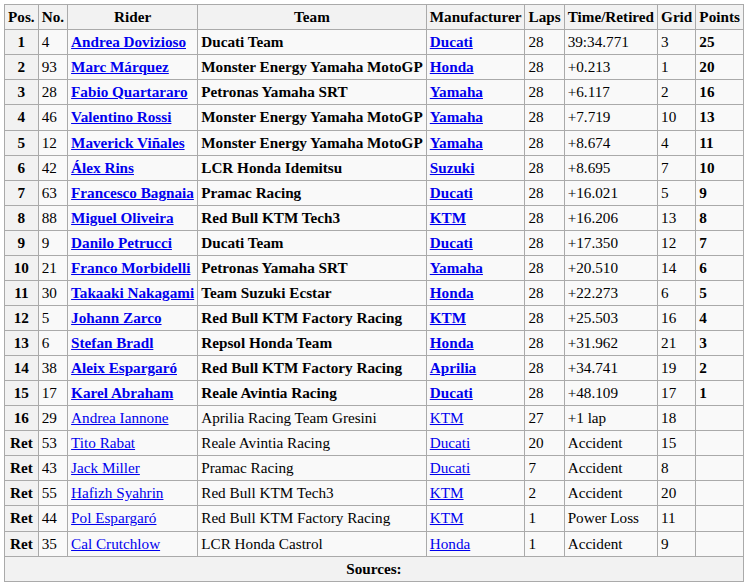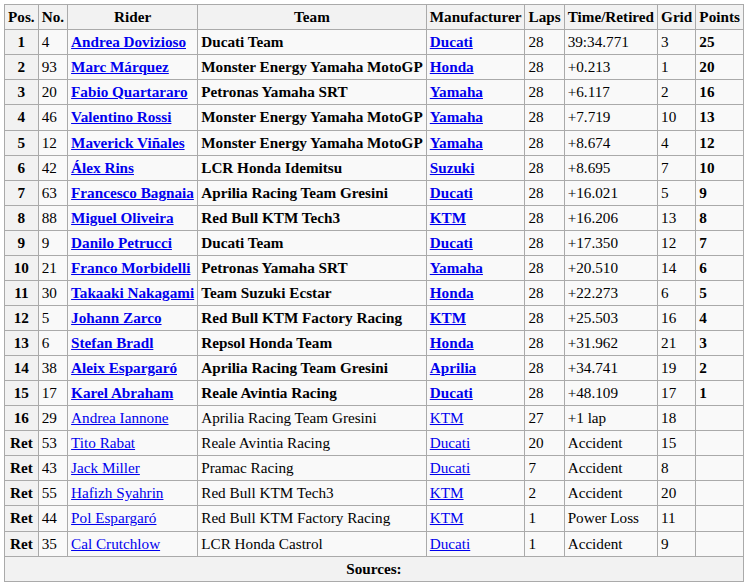Fabio Quartararo | No.: 28 -> 20
Maverick Viñales | Points: 11 -> 12
Francesco Bagnaia | Team: Pramac Racing -> Aprilia Racing Team Gresini
Aleix Espargaró | Team: Red Bull KTM Factory Racing -> Aprilia Racing Team Gresini
Cal Crutchlow | Manufacturer: Honda -> Ducati
